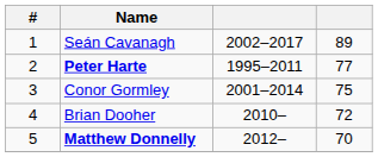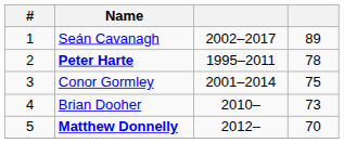Peter Harte | column 4: 77 -> 78
Brian Dooher | column 4: 72 -> 73
